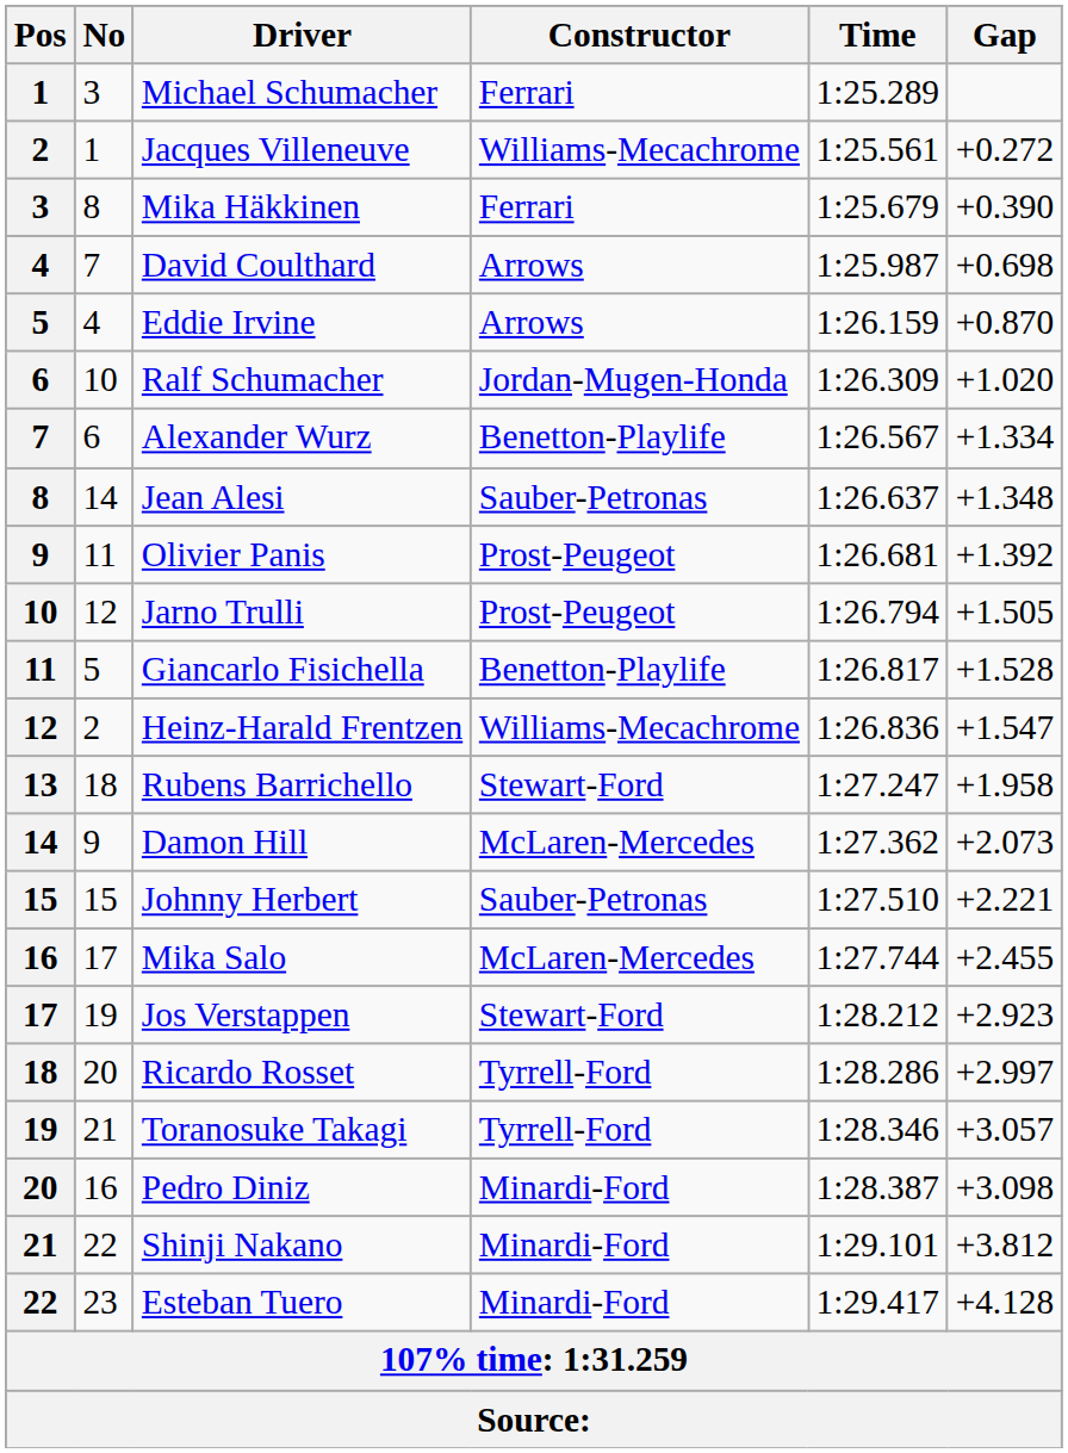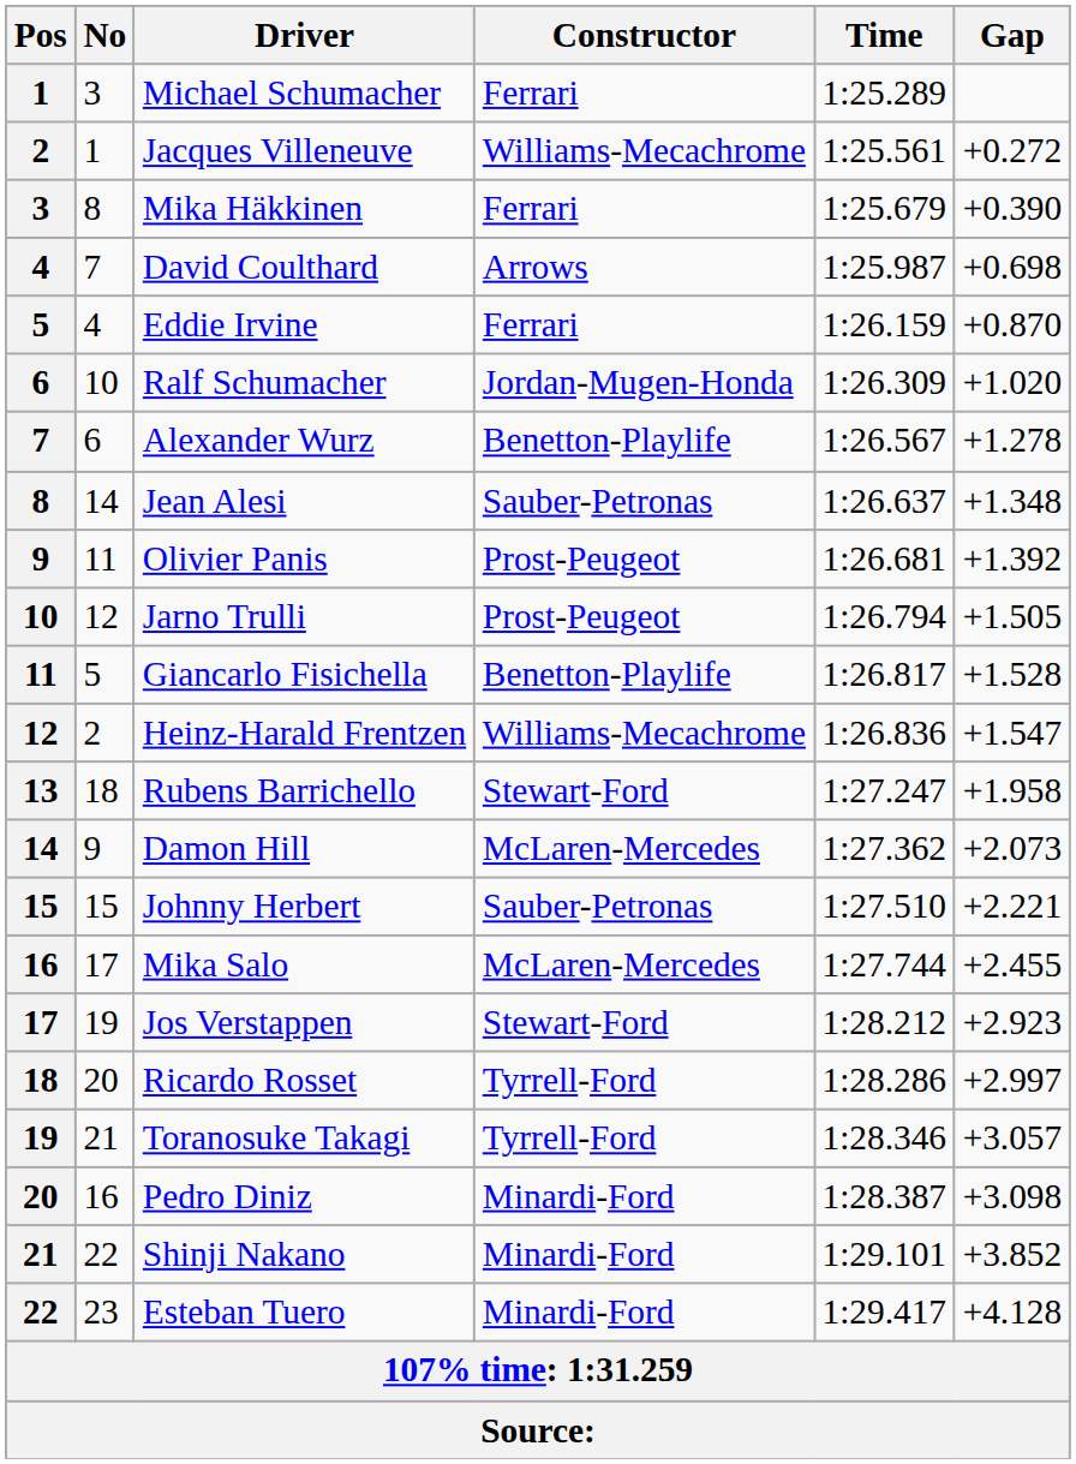Eddie Irvine | Constructor: Arrows -> Ferrari
Alexander Wurz | Gap: +1.334 -> +1.278
Shinji Nakano | Gap: +3.812 -> +3.852
